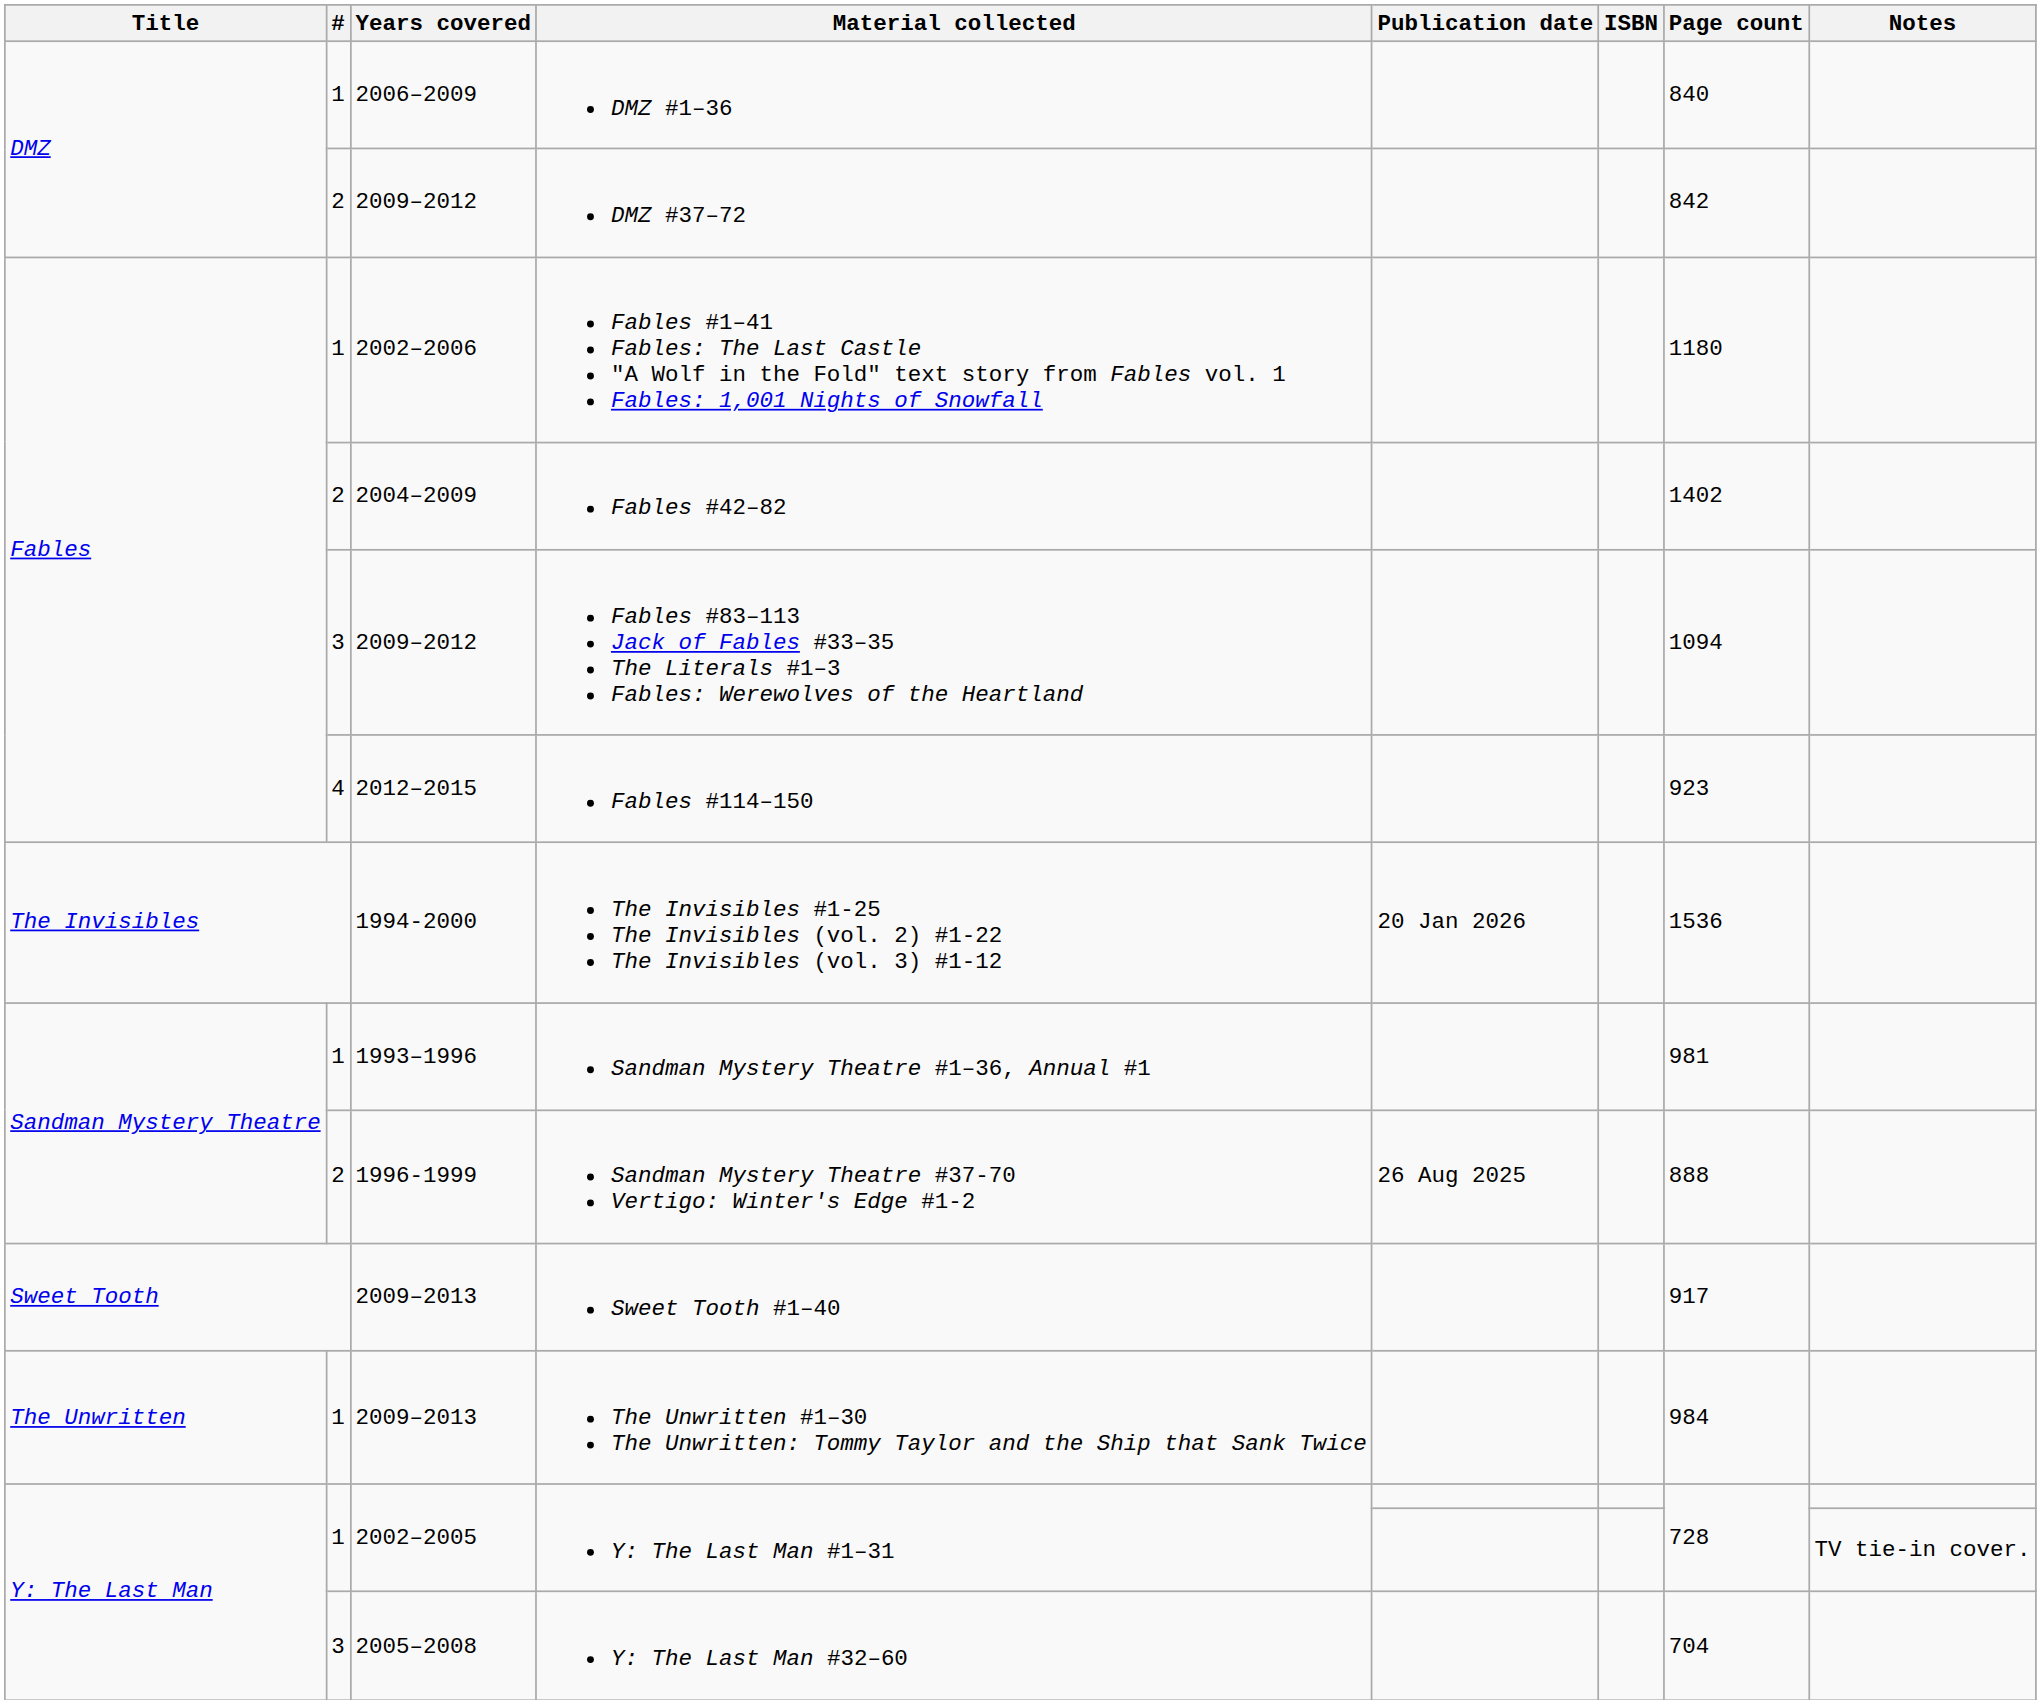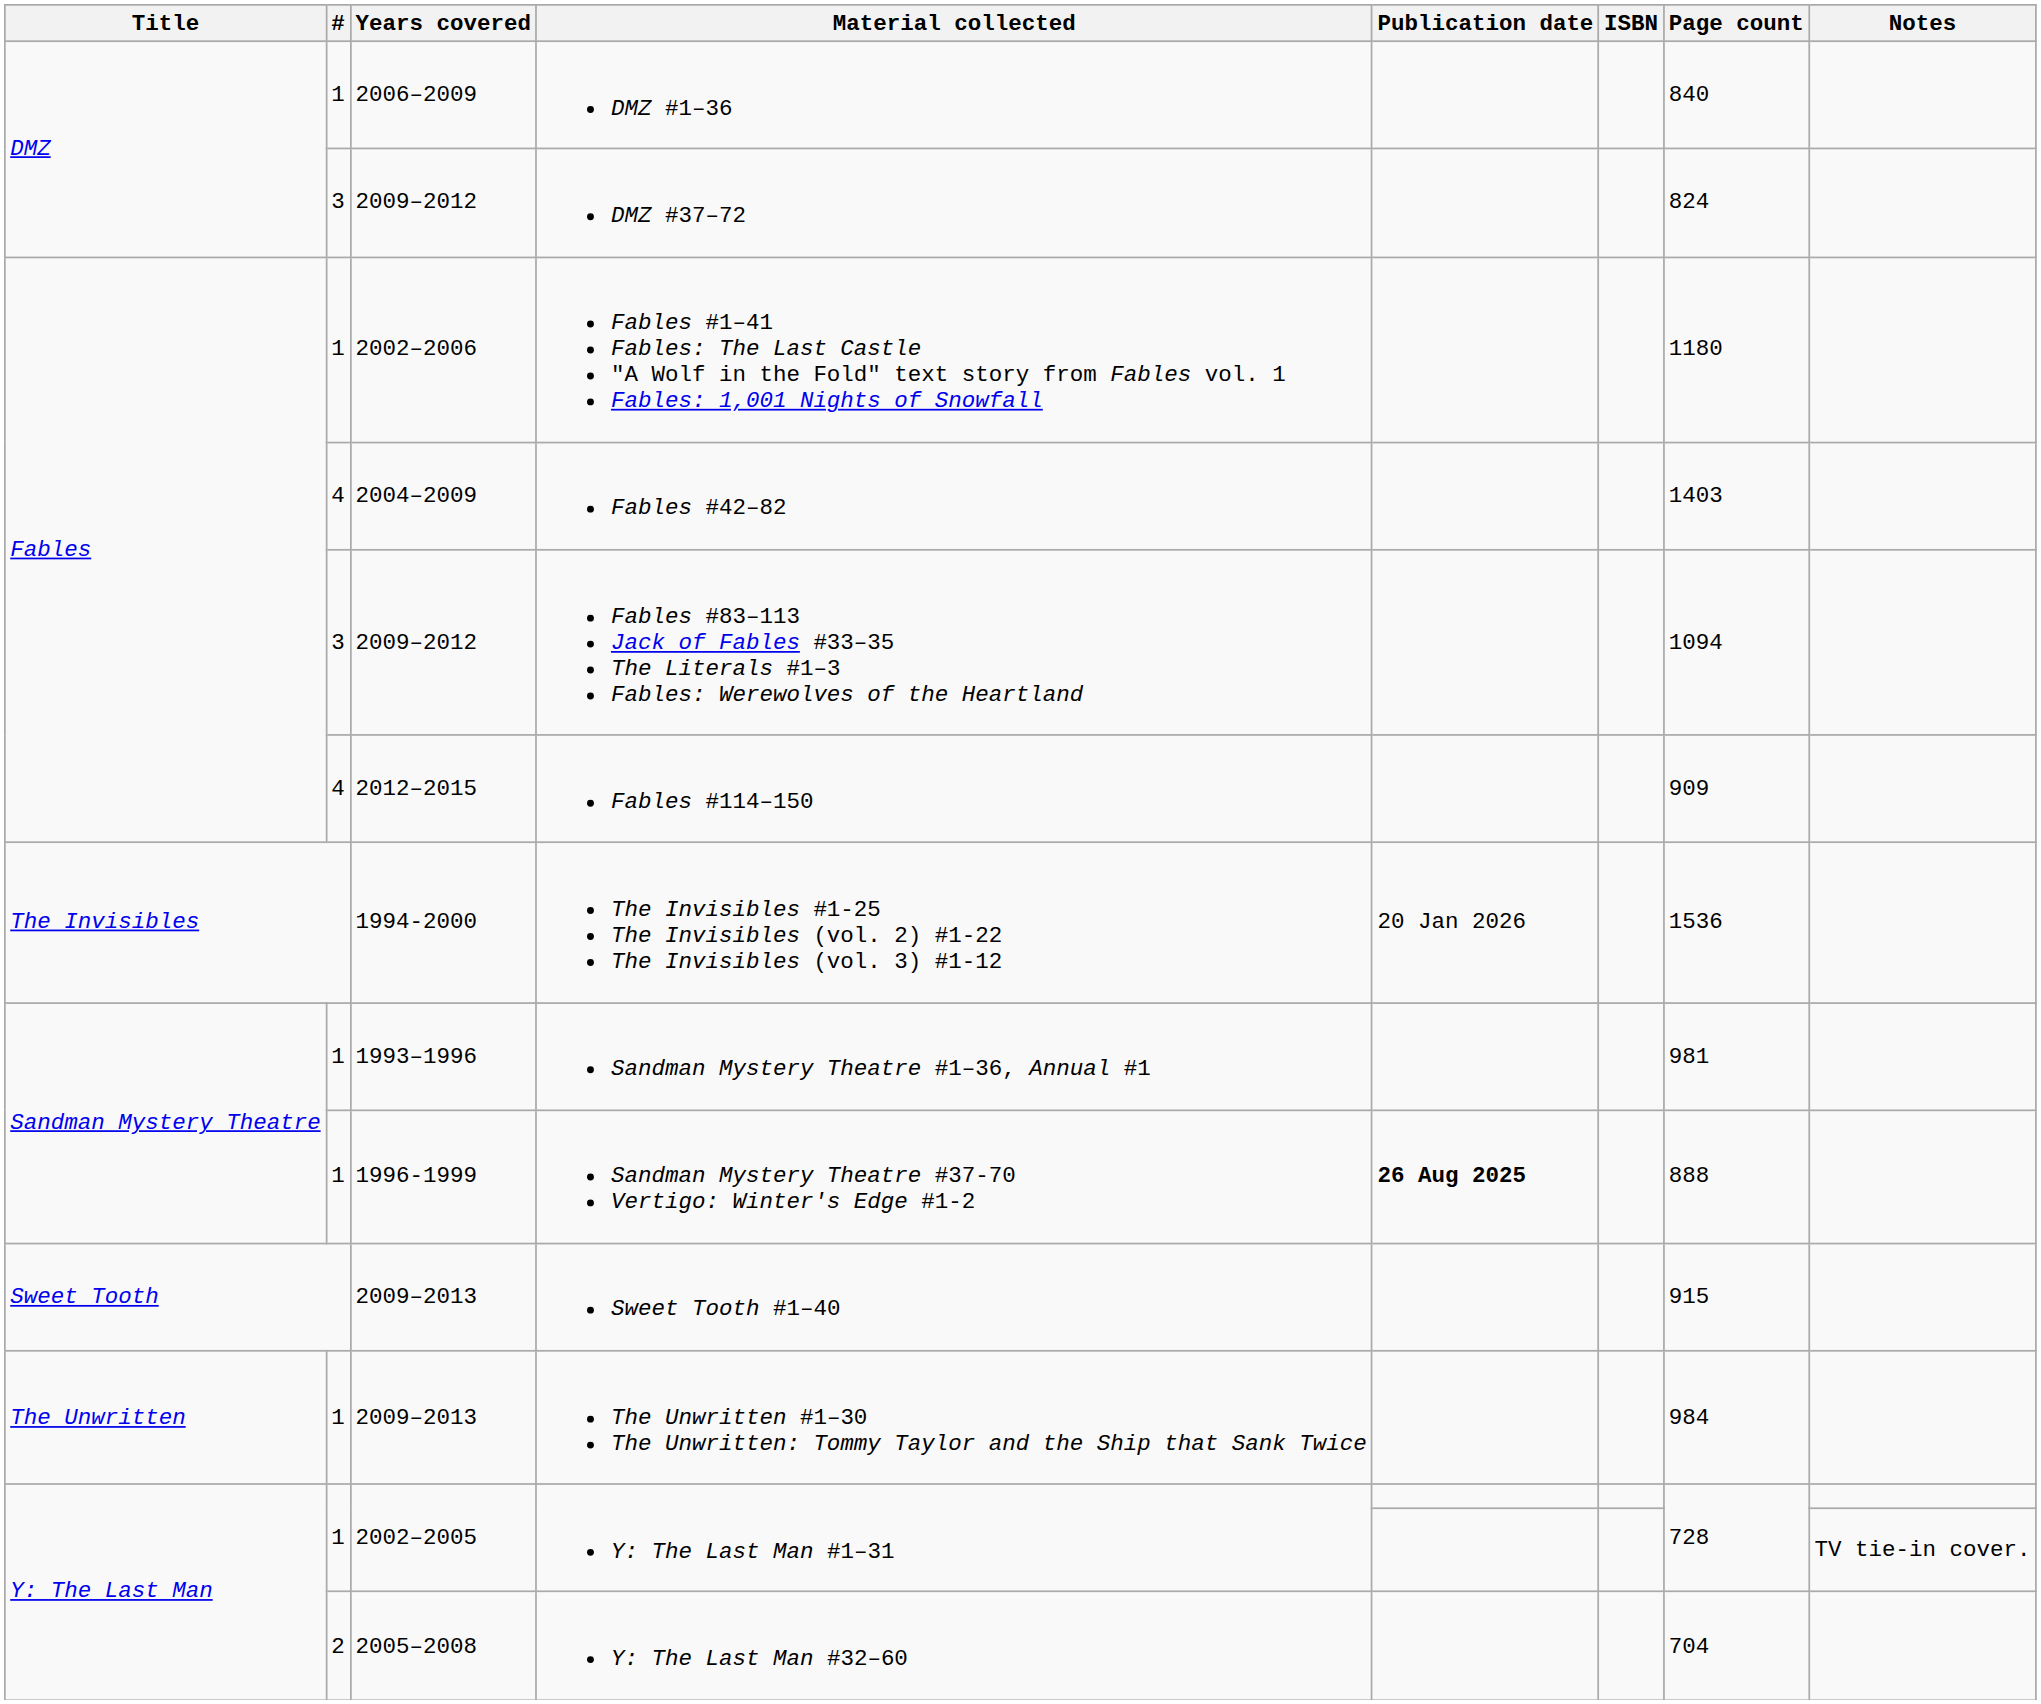DMZ #37–72 | #: 2 -> 3
DMZ #37–72 | Page count: 842 -> 824
Fables #42–82 | #: 2 -> 4
Fables #42–82 | Page count: 1402 -> 1403
Fables #114–150 | Page count: 923 -> 909
Sandman Mystery Theatre #37-70 Vertigo: Winter's Edge #1-2 | #: 2 -> 1
Sandman Mystery Theatre #37-70 Vertigo: Winter's Edge #1-2 | Publication date: normal -> bold
Sweet Tooth #1–40 | Page count: 917 -> 915
Y: The Last Man #32–60 | #: 3 -> 2
